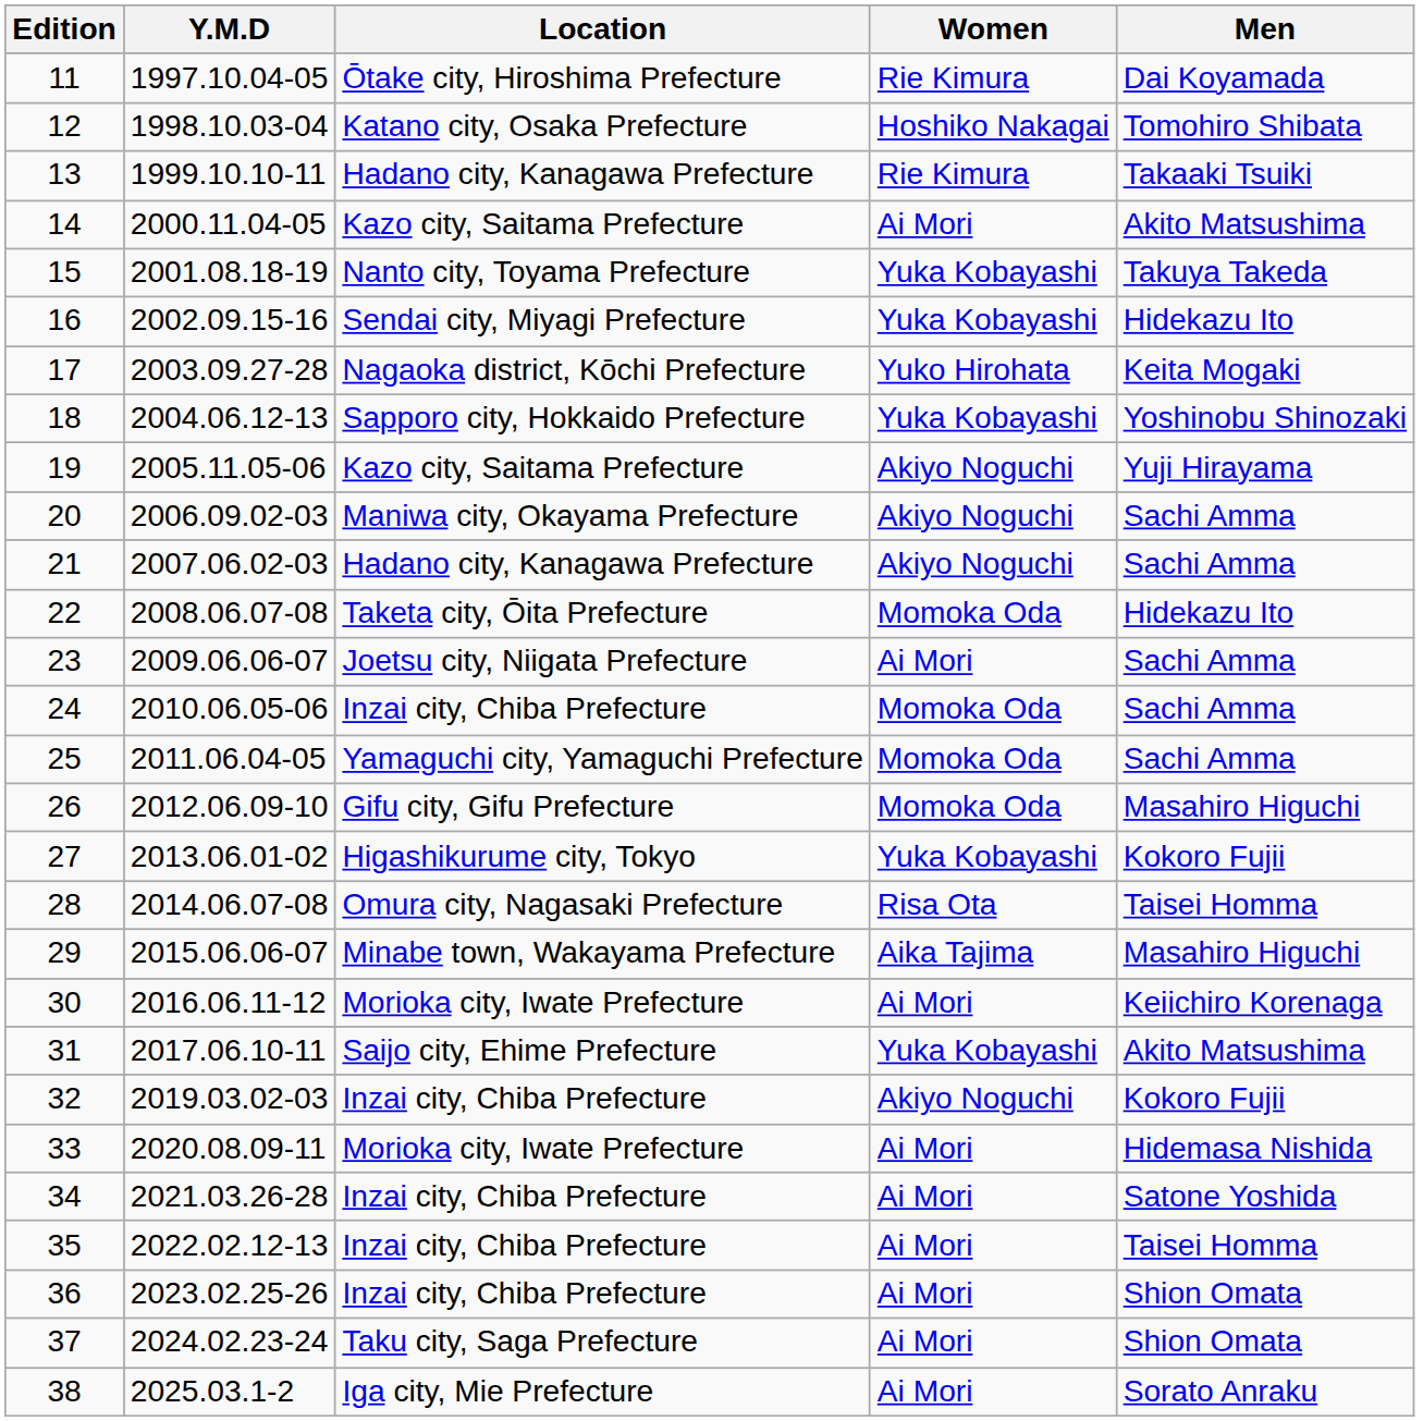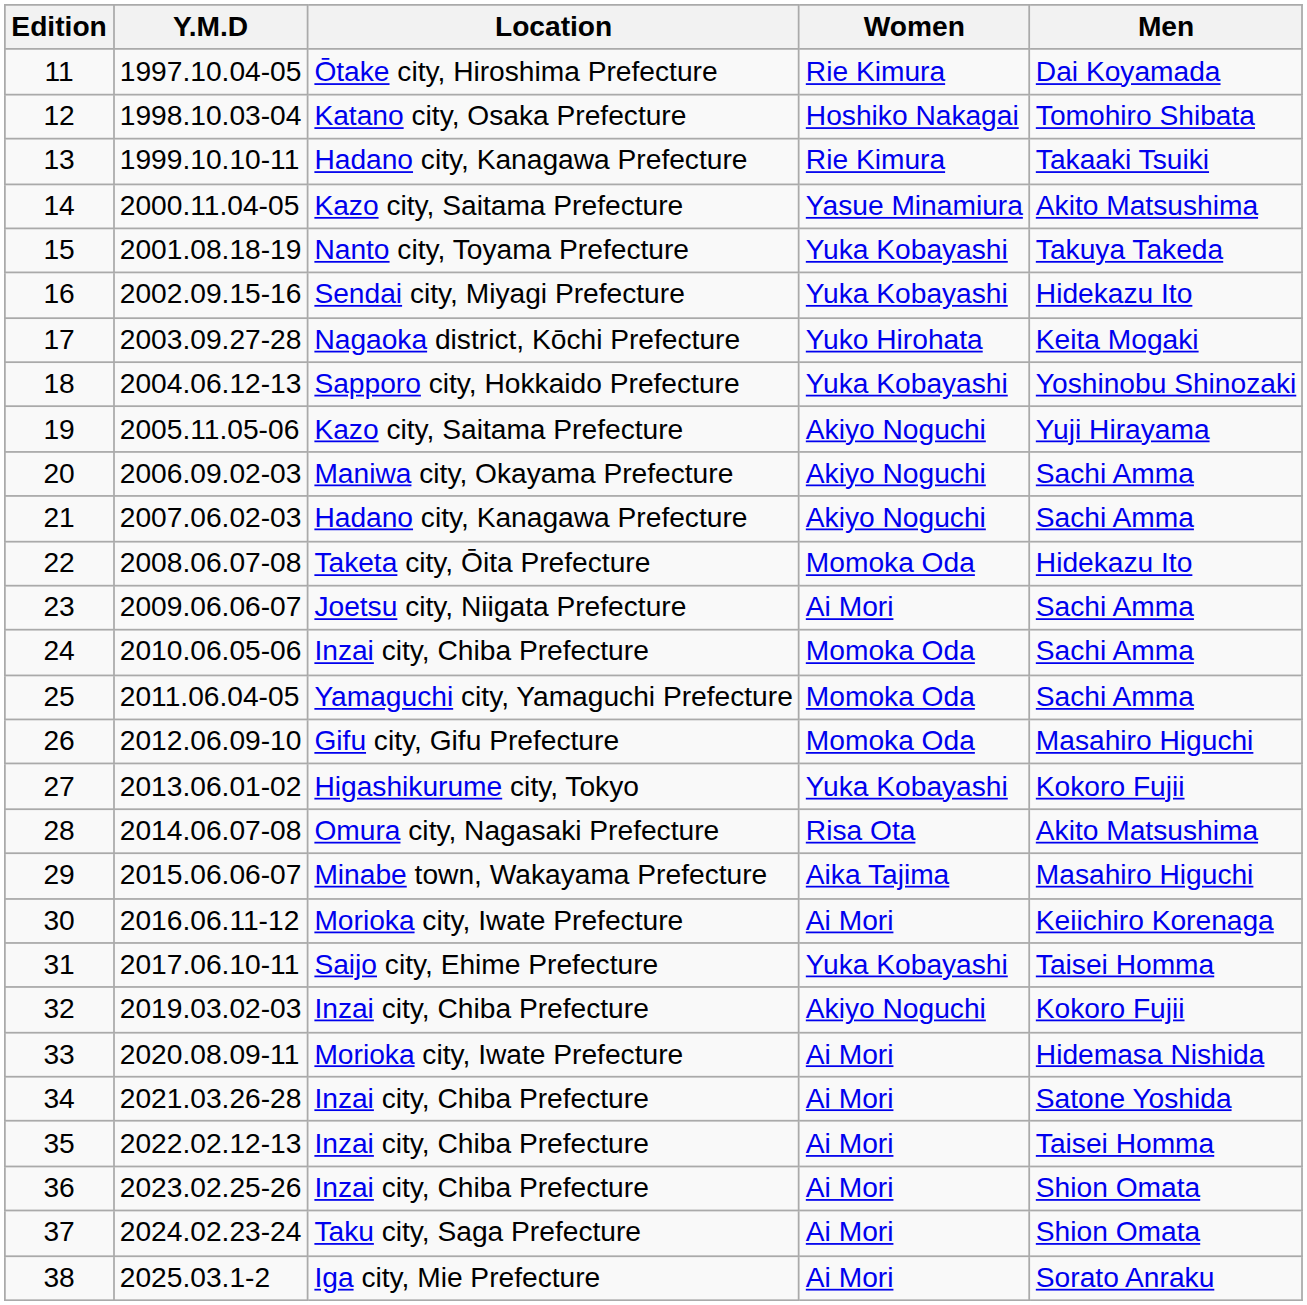14 | Women: Ai Mori -> Yasue Minamiura
28 | Men: Taisei Homma -> Akito Matsushima
31 | Men: Akito Matsushima -> Taisei Homma
